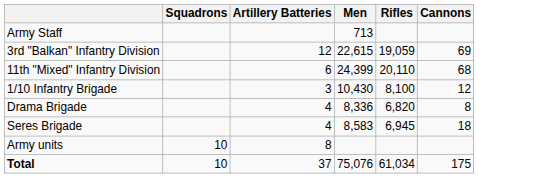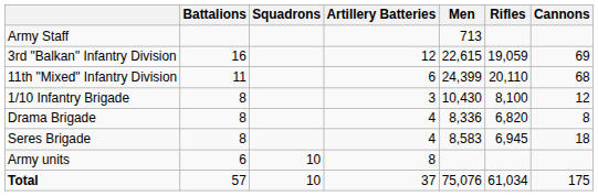+ column: Battalions | 16 | 11 | 8 | 8 | 8 | 6 | 57
